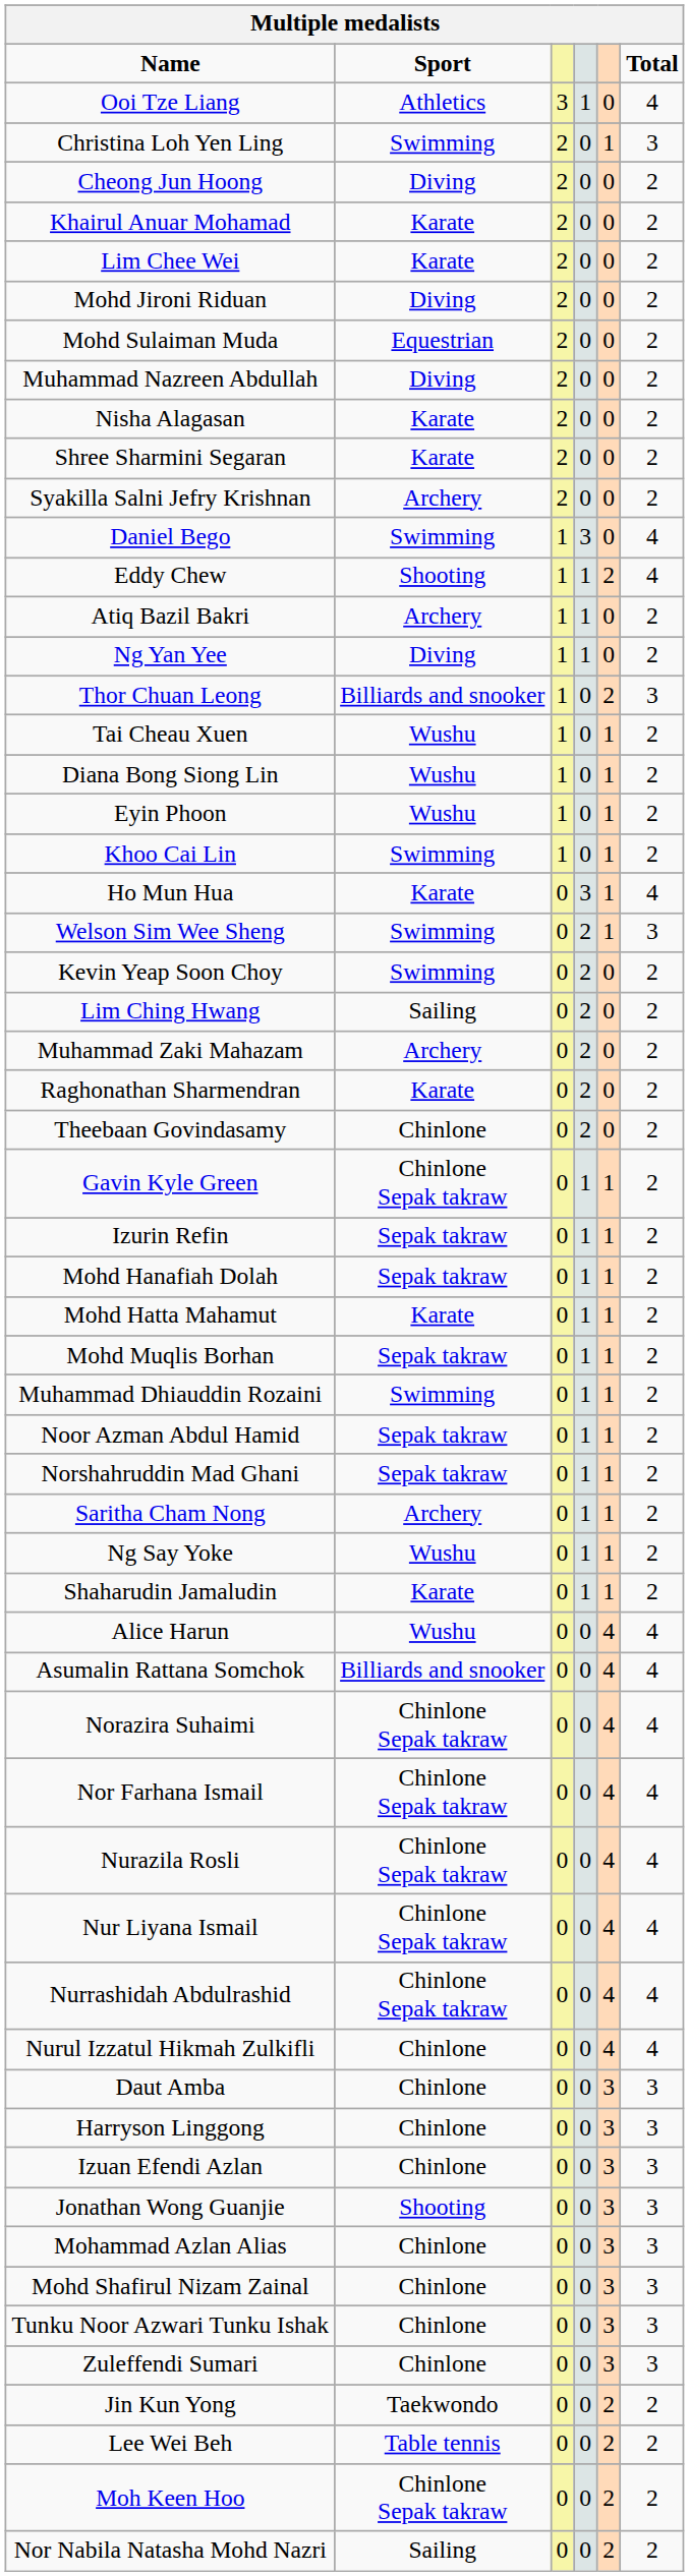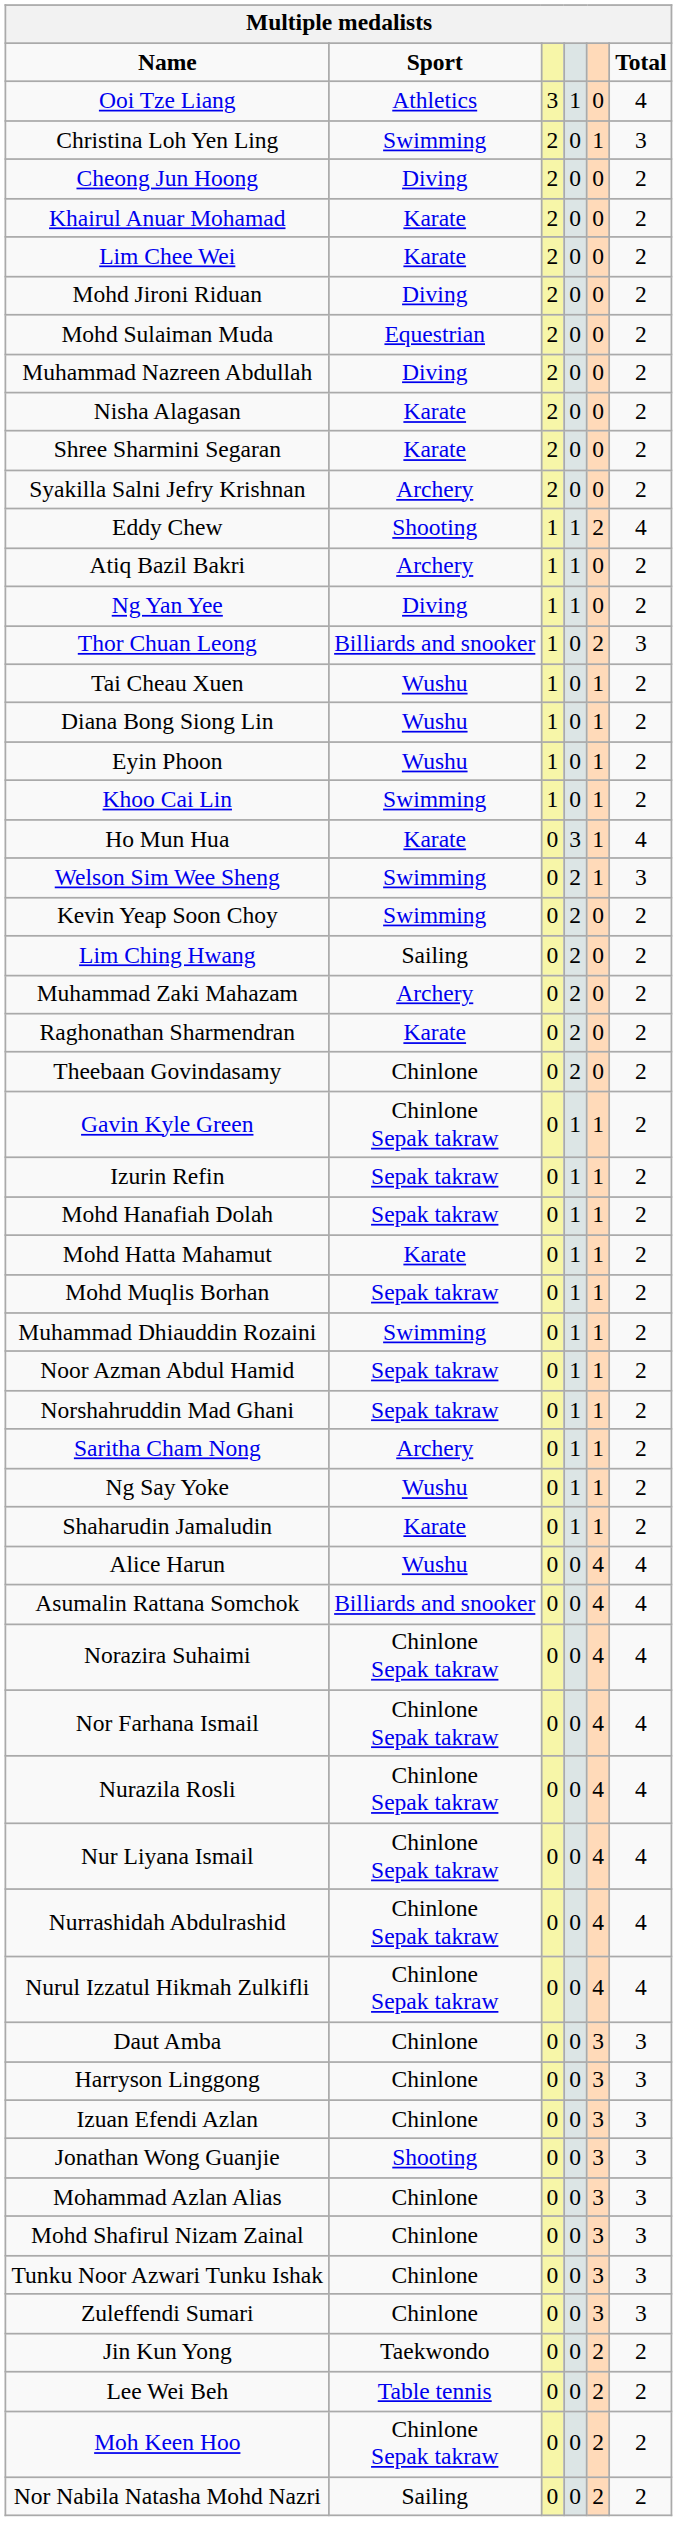- row: Daniel Bego | Swimming | 1 | 3 | 0 | 4
Nurul Izzatul Hikmah Zulkifli | Sport: Chinlone -> Chinlone Sepak takraw
